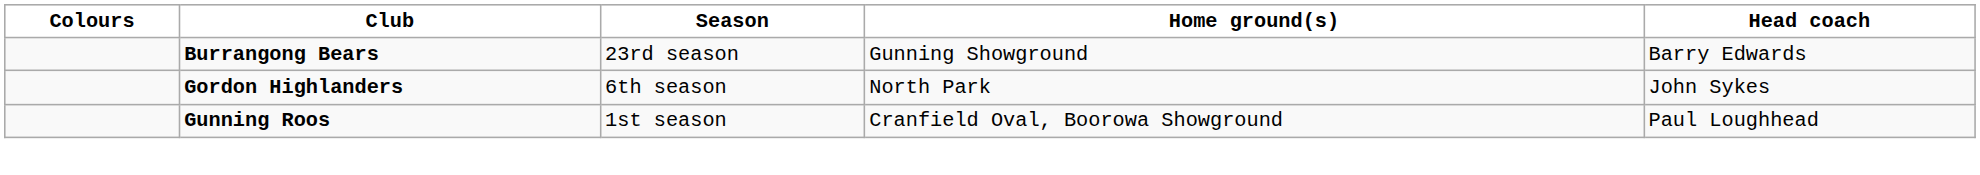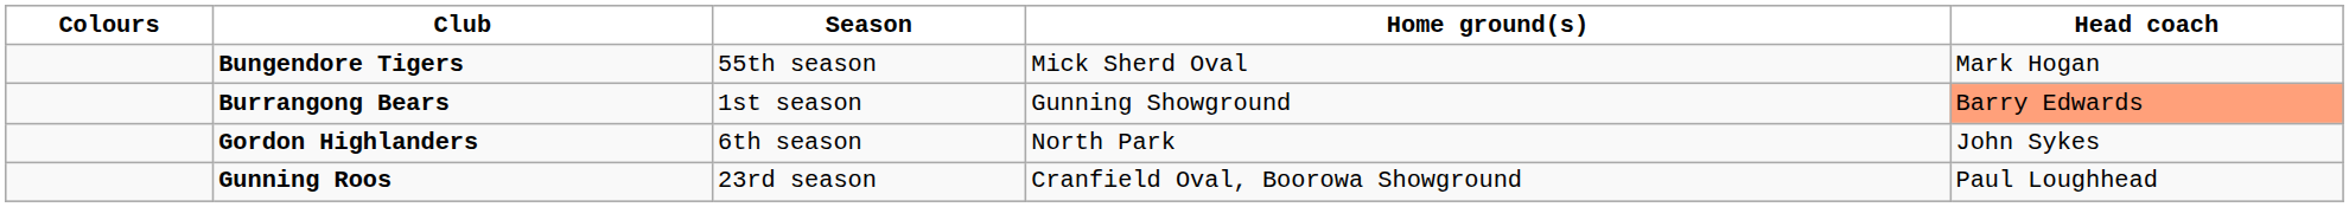+ row: Bungendore Tigers | 55th season | Mick Sherd Oval | Mark Hogan
Burrangong Bears | Season: 23rd season -> 1st season
Burrangong Bears | Head coach: no background -> lightsalmon background
Gunning Roos | Season: 1st season -> 23rd season
